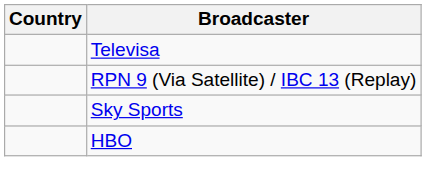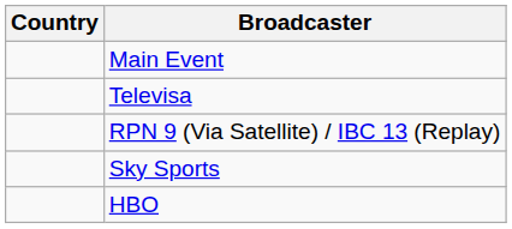+ row: Main Event
